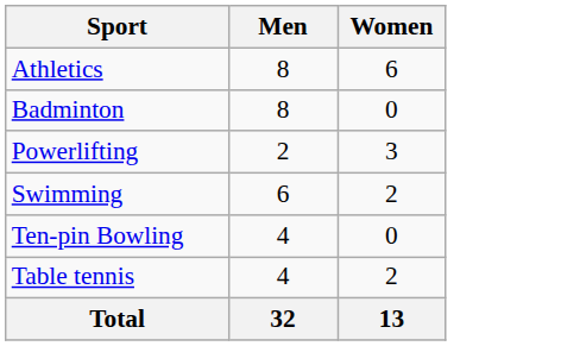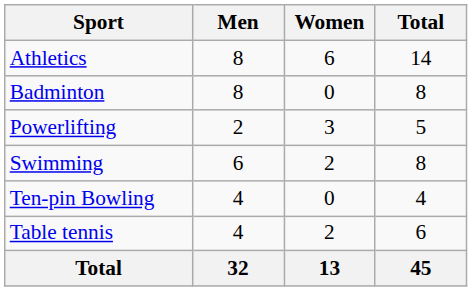+ column: Total | 14 | 8 | 5 | 8 | 4 | 6 | 45
